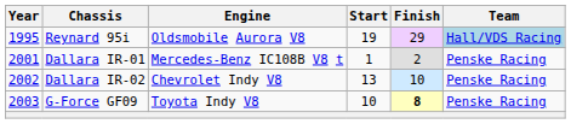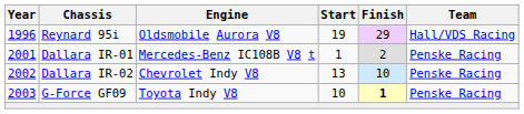Reynard 95i | Year: 1995 -> 1996
Reynard 95i | Team: lightblue background -> no background
G-Force GF09 | Finish: 8 -> 1
